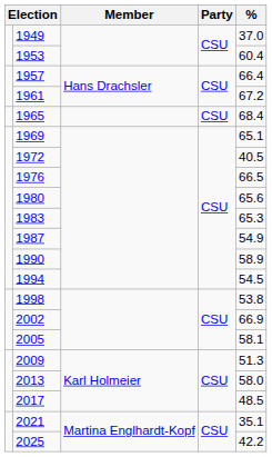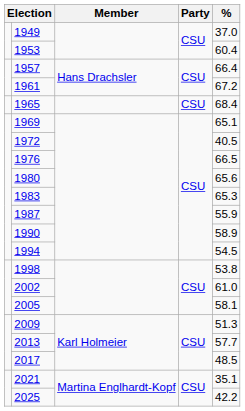1987 | %: 54.9 -> 55.9
2002 | %: 66.9 -> 61.0
2013 | %: 58.0 -> 57.7
